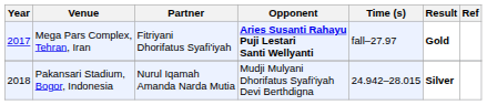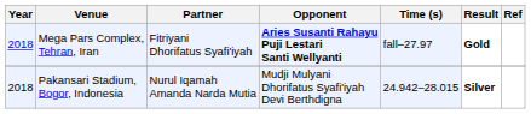Mega Pars Complex, Tehran, Iran | Year: 2017 -> 2018
